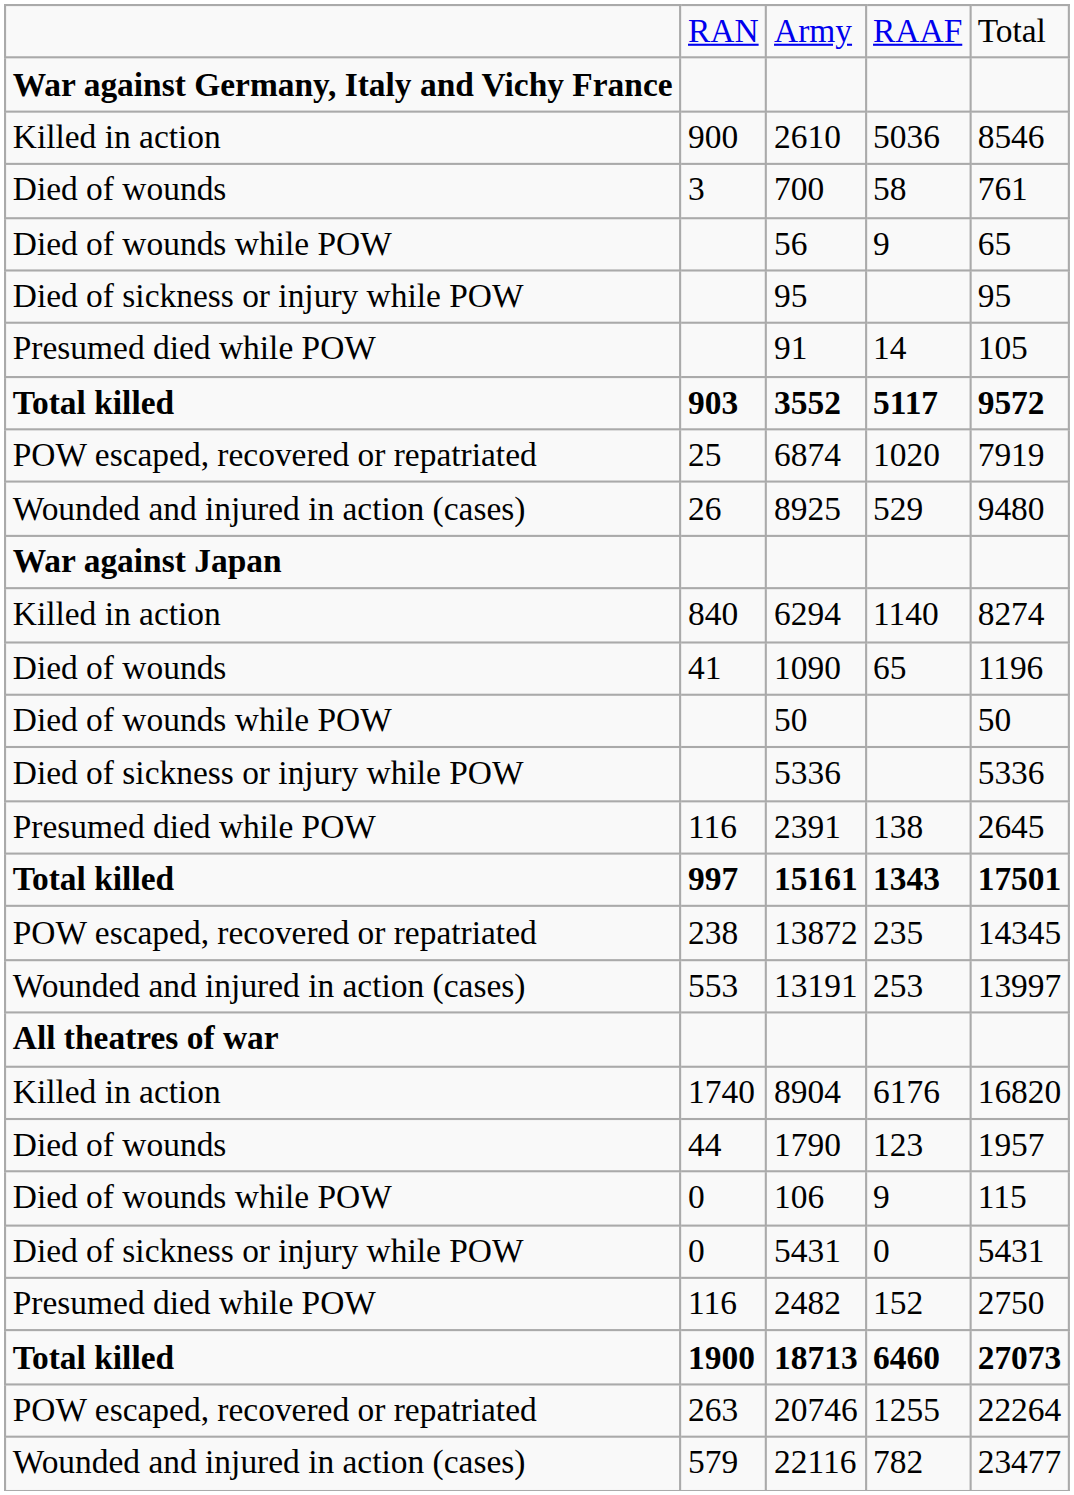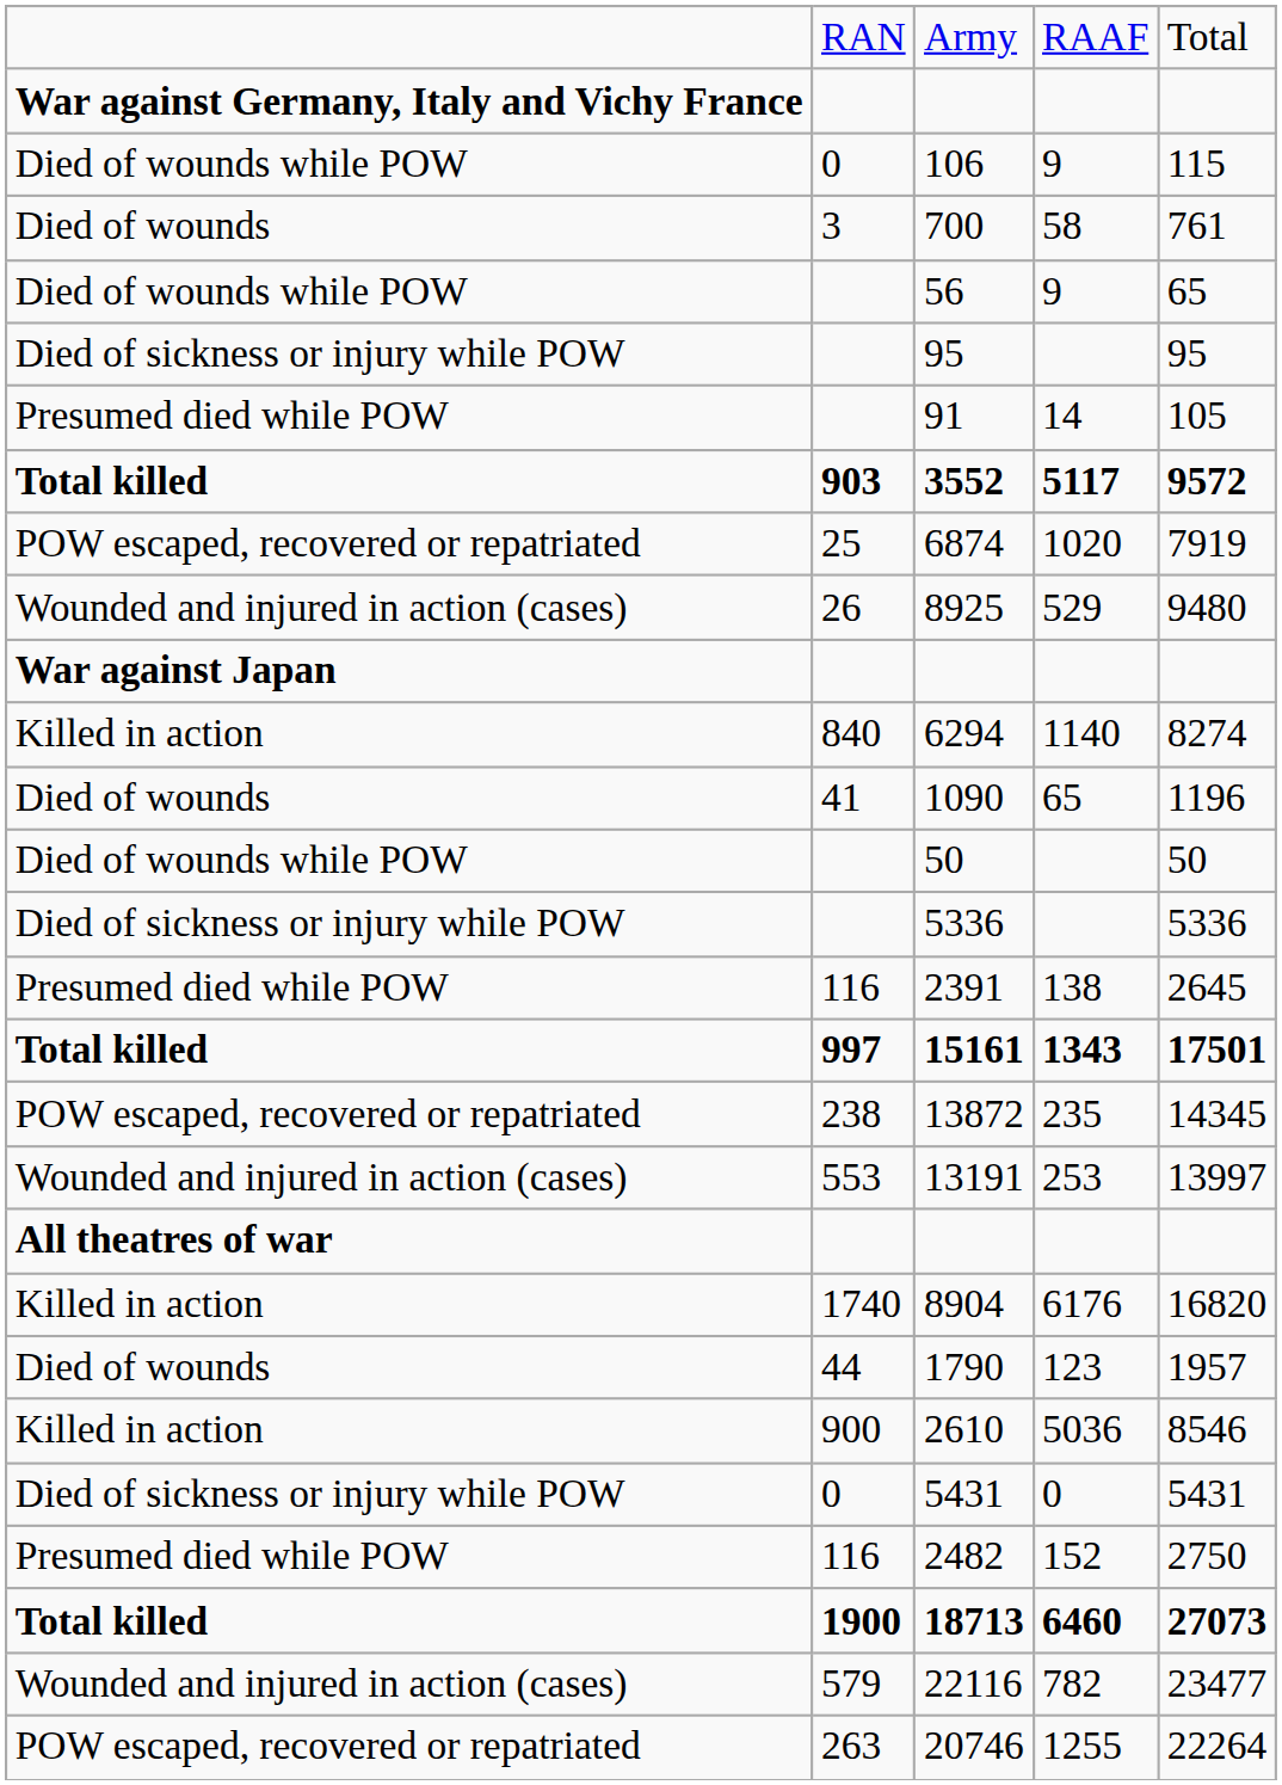rows swapped: 2610 <-> 106
rows swapped: 20746 <-> 22116
